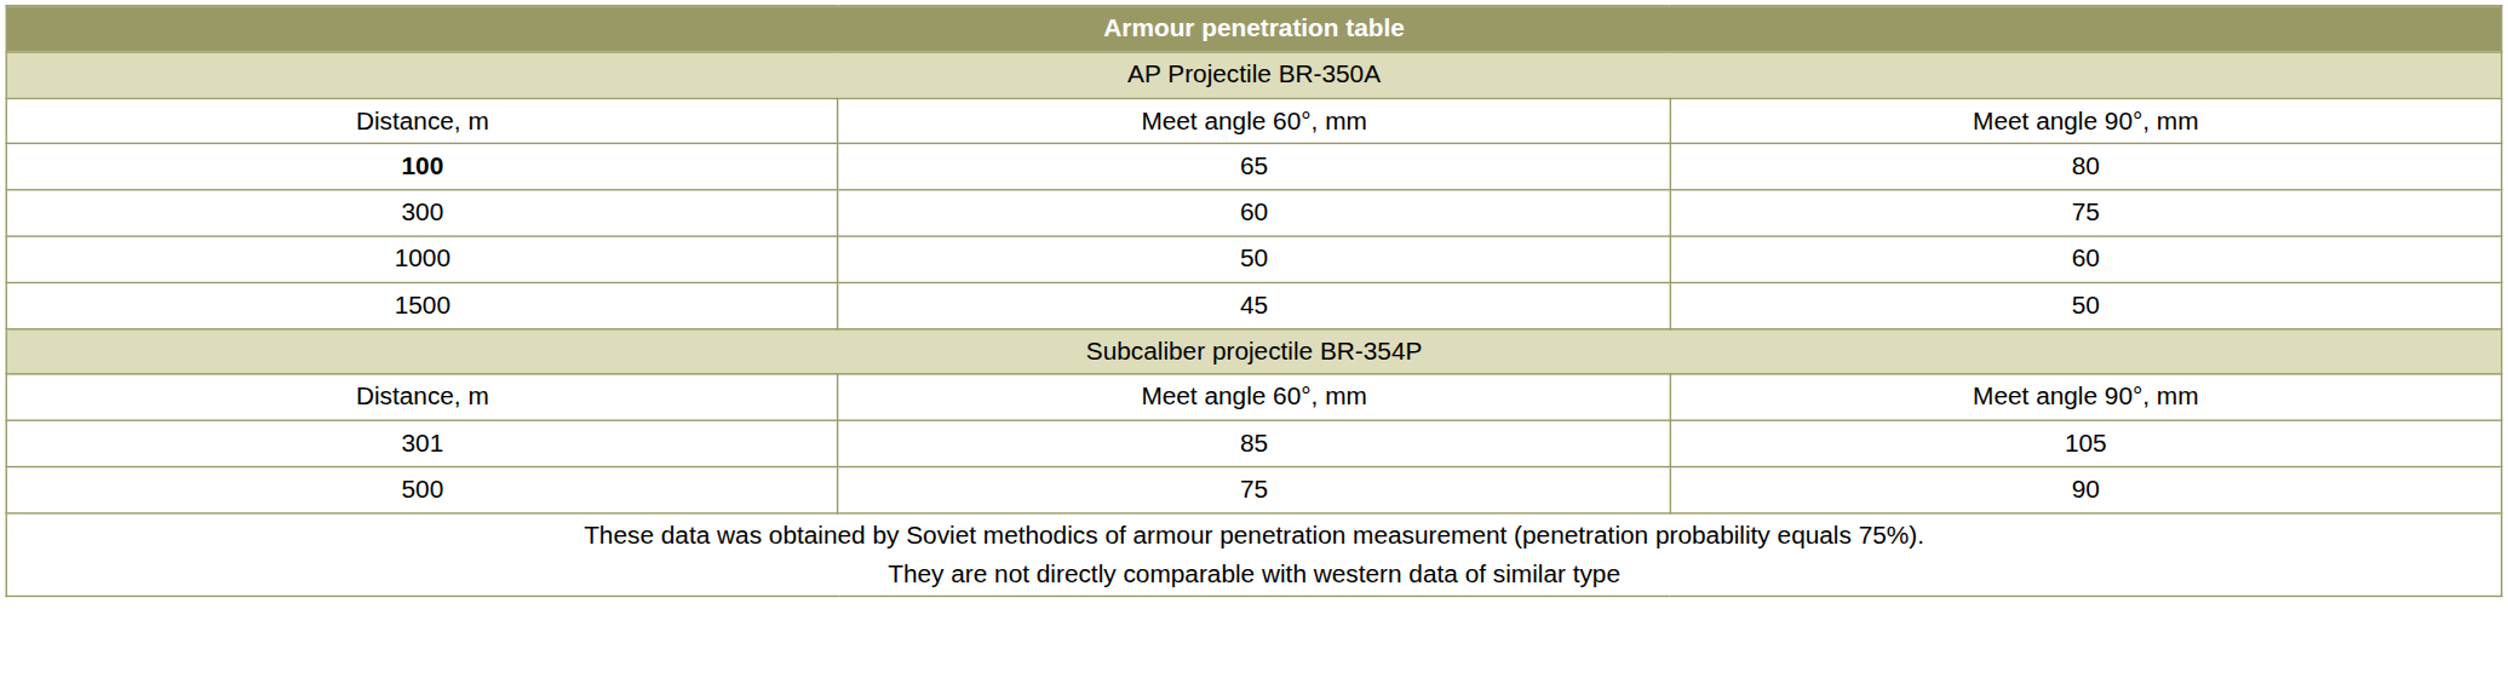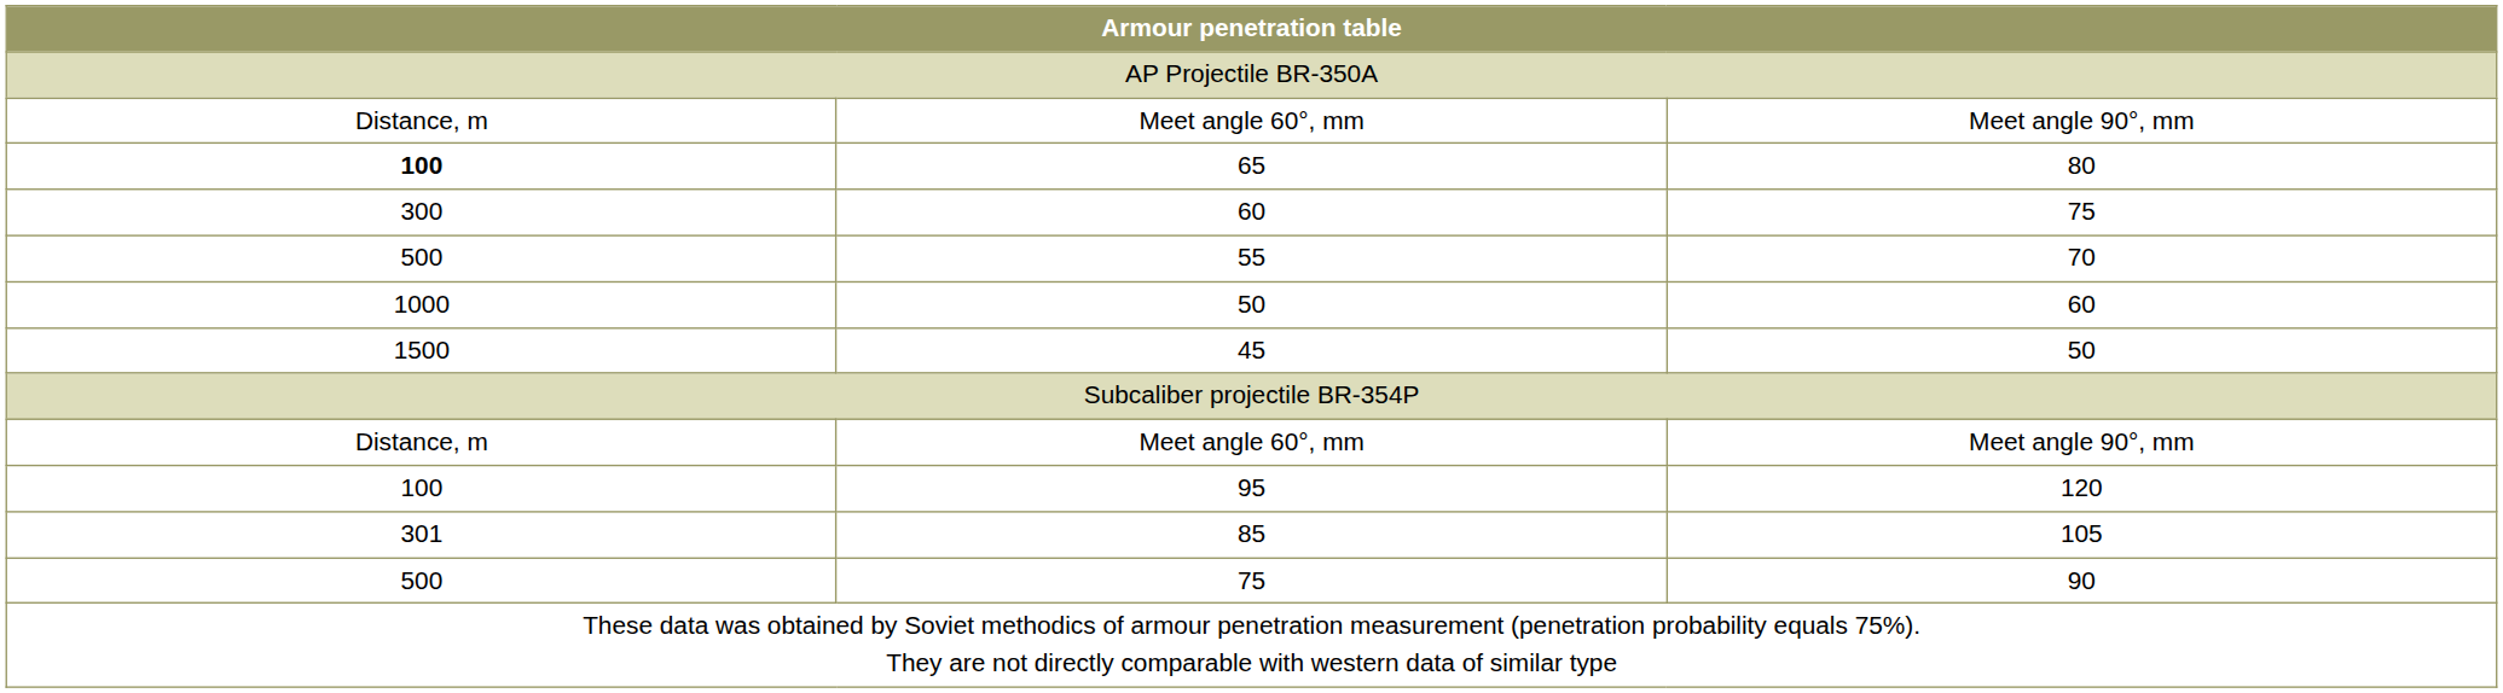+ row: 500 | 55 | 70
+ row: 100 | 95 | 120
